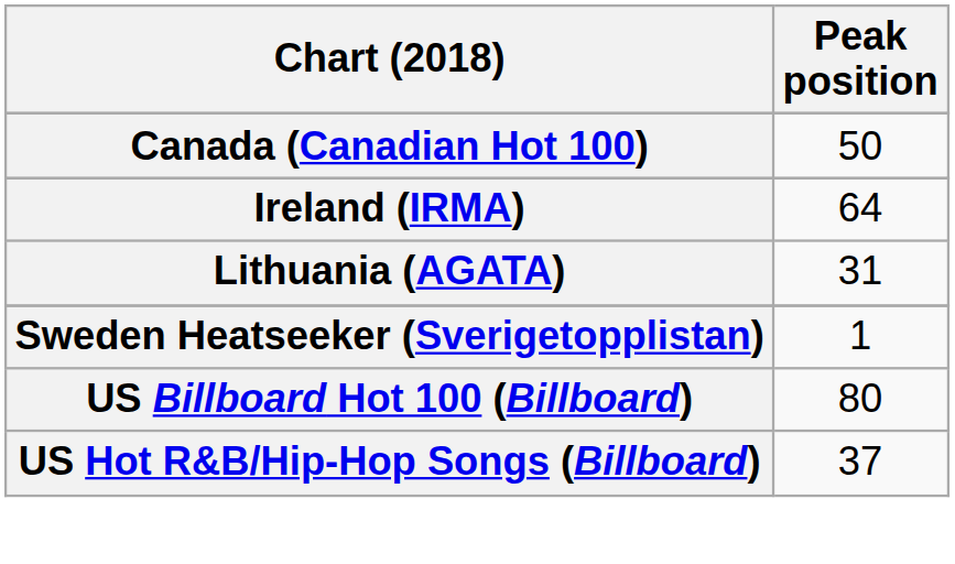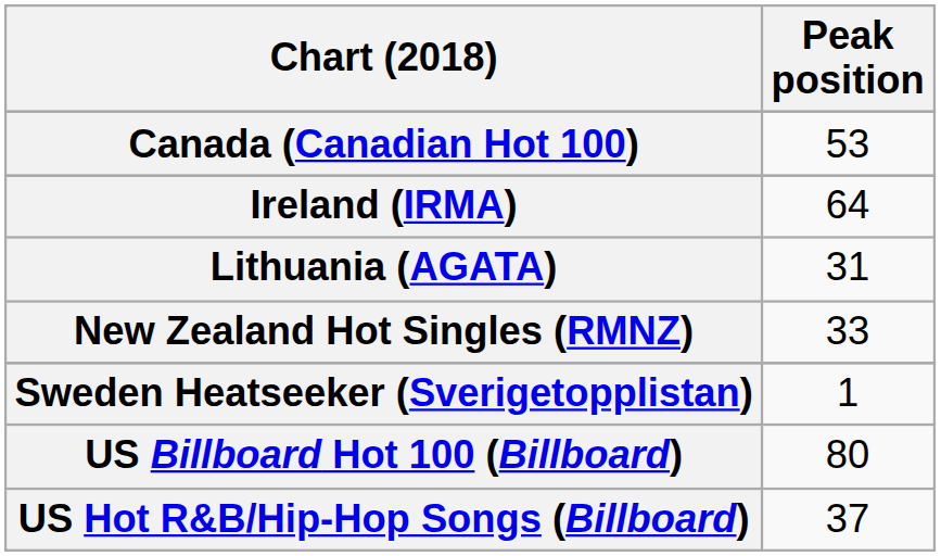Canada (Canadian Hot 100) | Peak position: 50 -> 53
+ row: New Zealand Hot Singles (RMNZ) | 33
